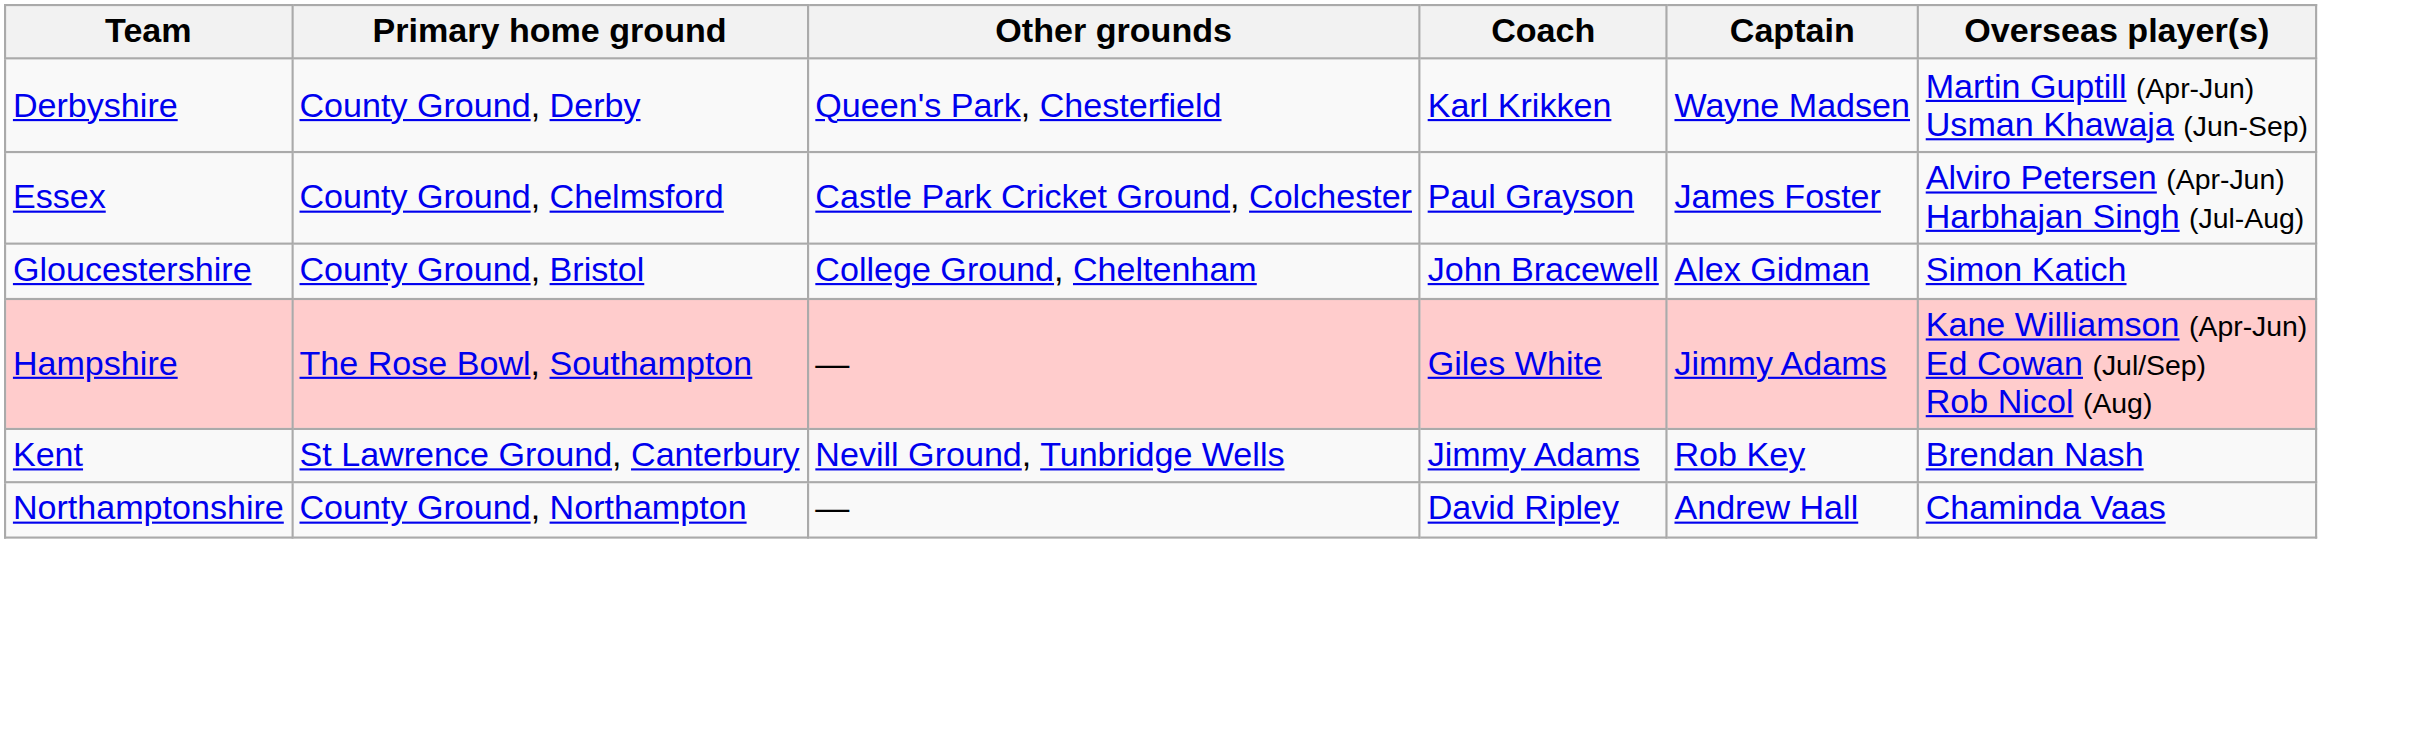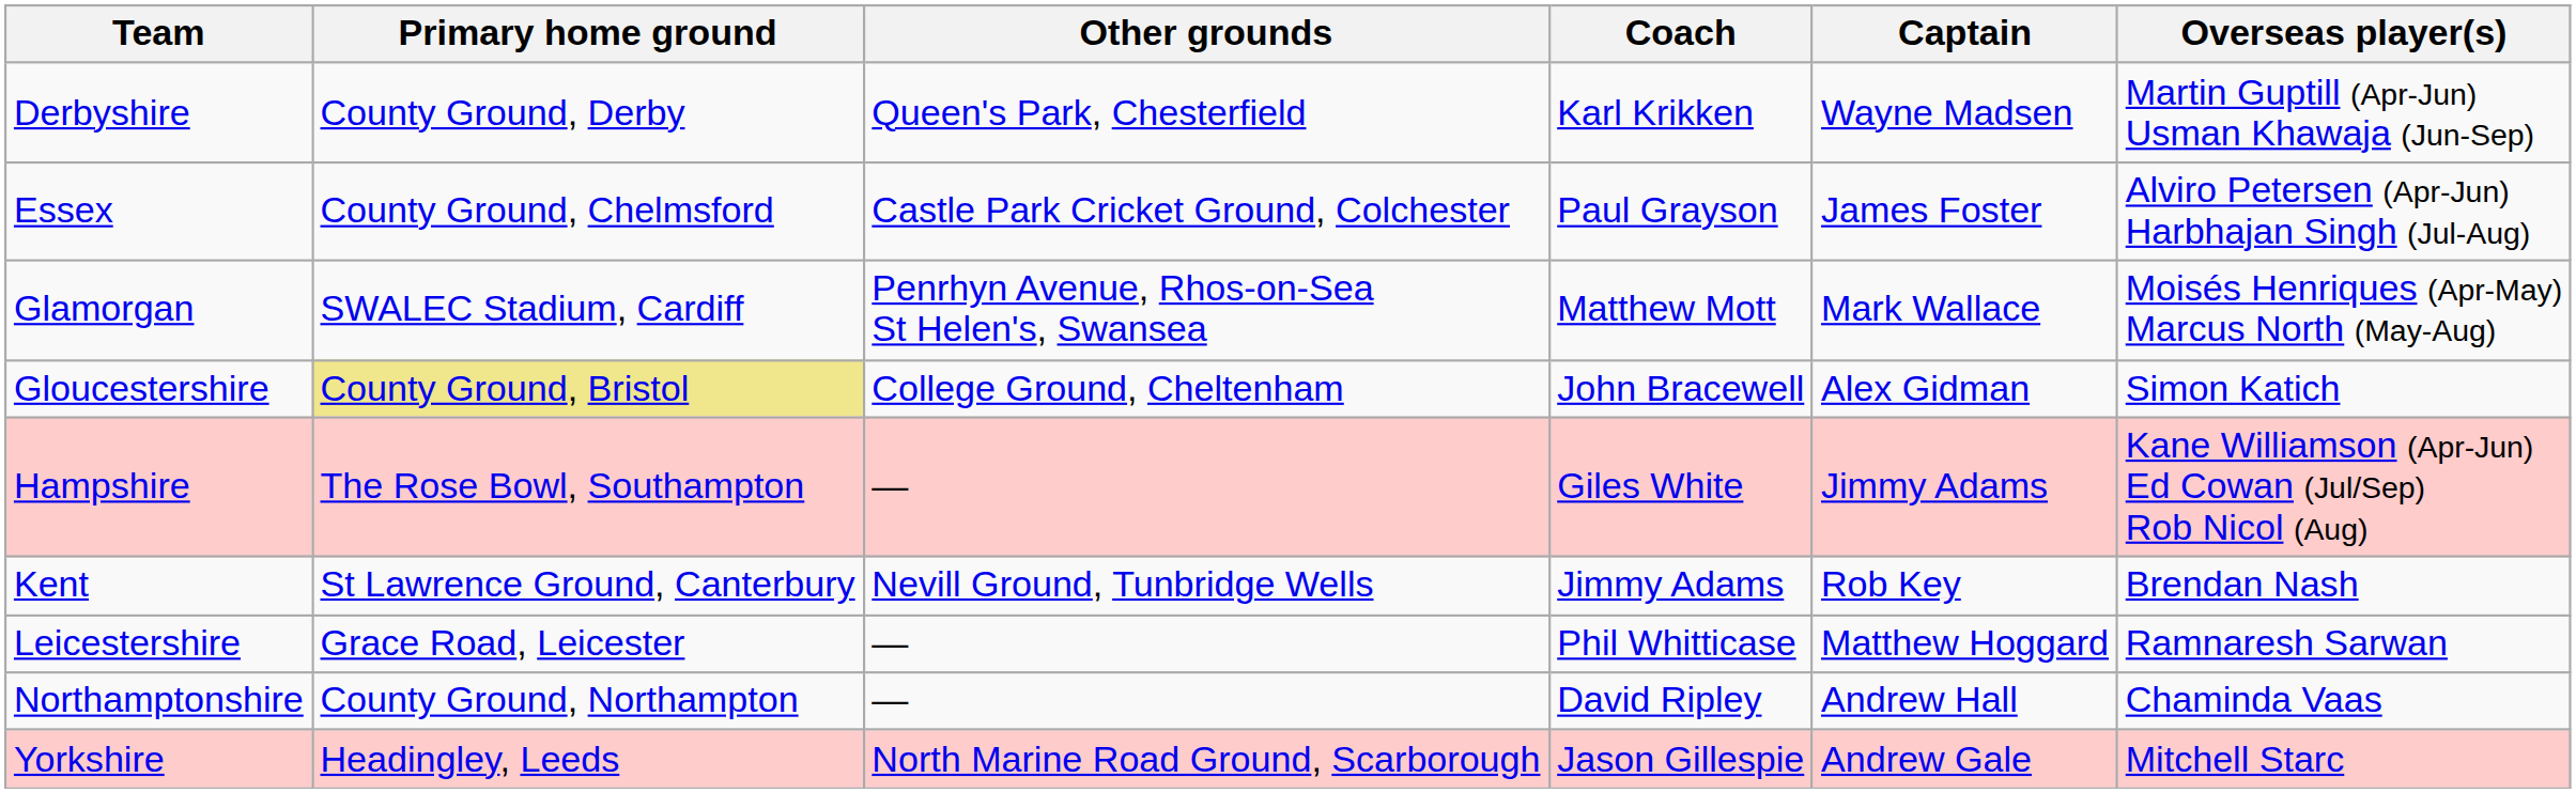+ row: Glamorgan | SWALEC Stadium, Cardiff | Penrhyn Avenue, Rhos-on-Sea St Helen's, Swansea | Matthew Mott | Mark Wallace | Moisés Henriques (Apr-May) Marcus North (May-Aug)
Gloucestershire | Primary home ground: no background -> khaki background
+ row: Leicestershire | Grace Road, Leicester | — | Phil Whitticase | Matthew Hoggard | Ramnaresh Sarwan
+ row: Yorkshire | Headingley, Leeds | North Marine Road Ground, Scarborough | Jason Gillespie | Andrew Gale | Mitchell Starc
